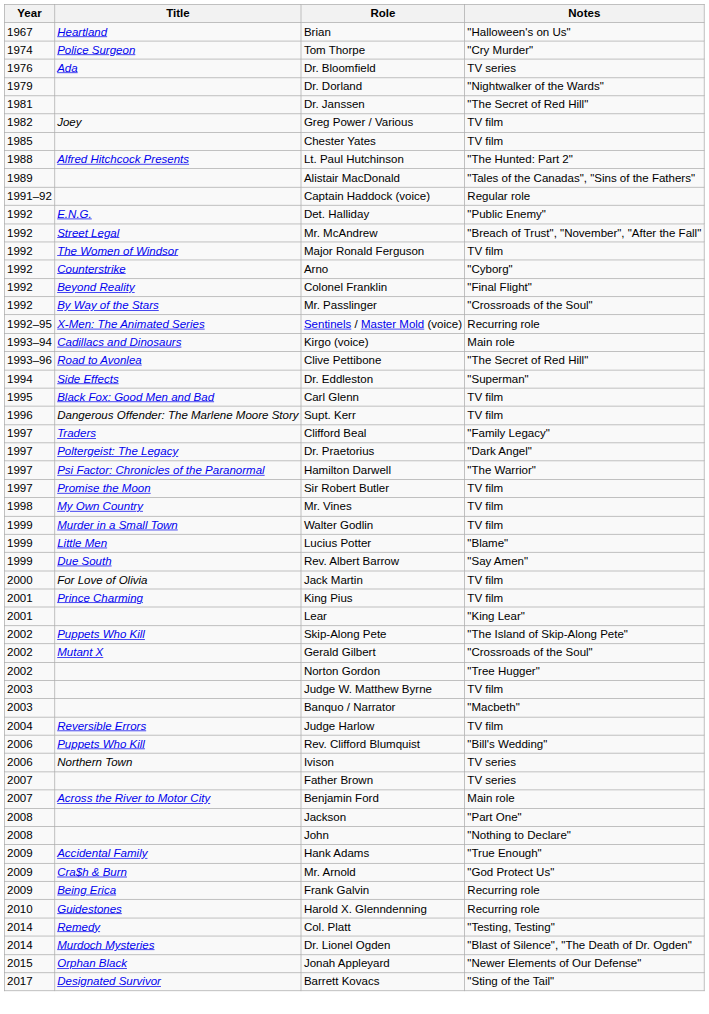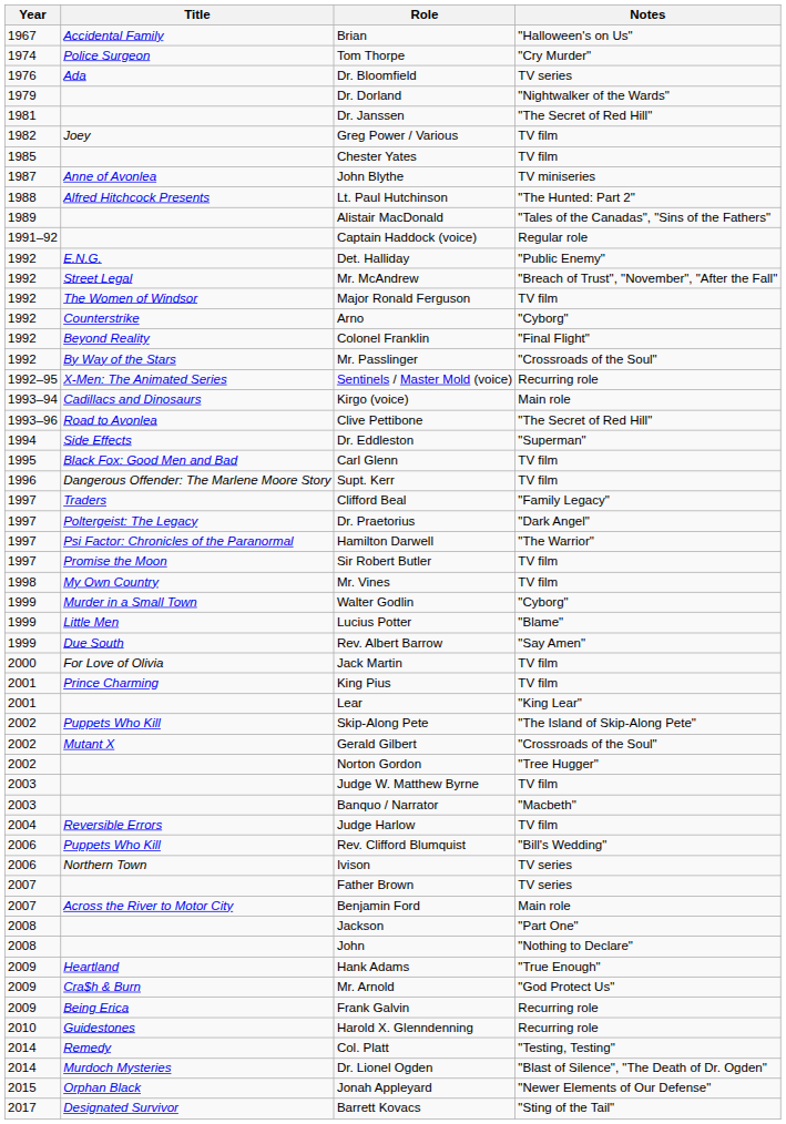Brian | Title: Heartland -> Accidental Family
+ row: 1987 | Anne of Avonlea | John Blythe | TV miniseries
Walter Godlin | Notes: TV film -> "Cyborg"
Hank Adams | Title: Accidental Family -> Heartland
